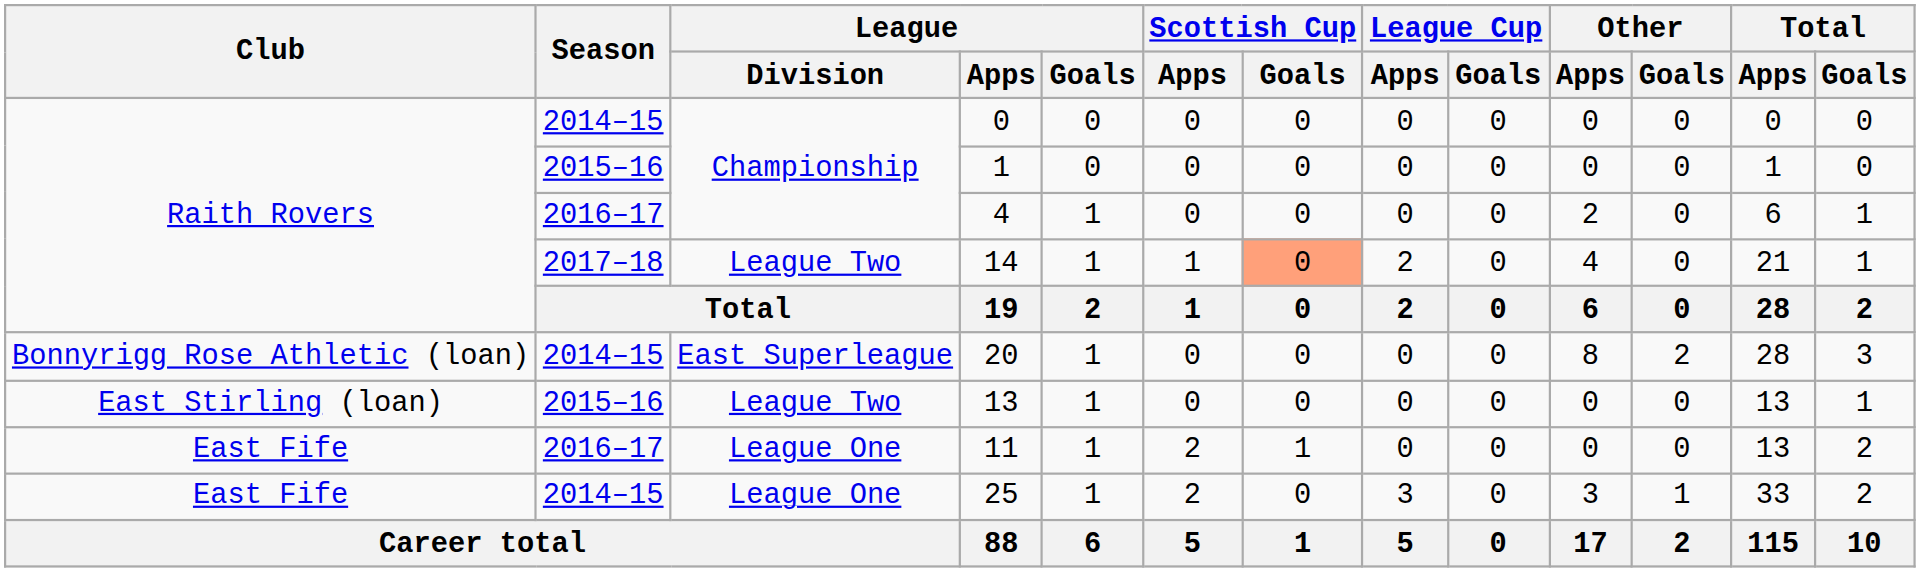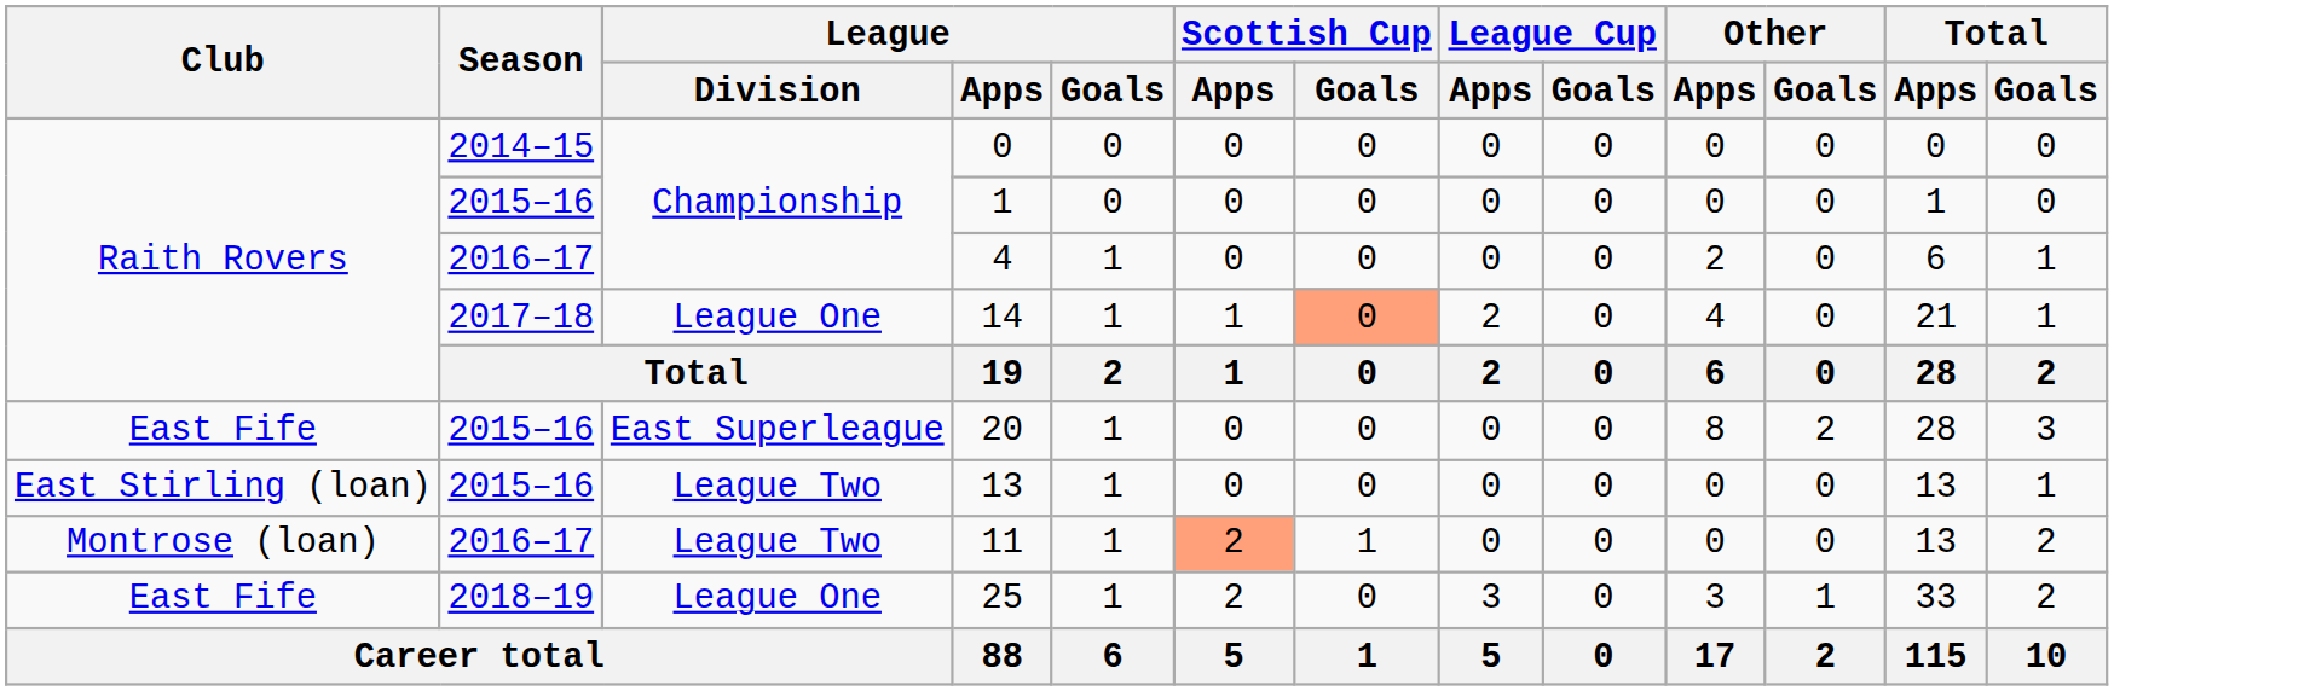14 | League / Division: League Two -> League One
20 | Club: Bonnyrigg Rose Athletic (loan) -> East Fife
20 | Season: 2014–15 -> 2015–16
11 | Club: East Fife -> Montrose (loan)
11 | League / Division: League One -> League Two
11 | Scottish Cup / Apps: no background -> lightsalmon background
25 | Season: 2014–15 -> 2018–19
